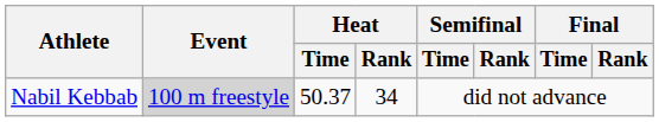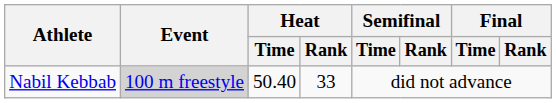Nabil Kebbab | Heat / Time: 50.37 -> 50.40
Nabil Kebbab | Heat / Rank: 34 -> 33
